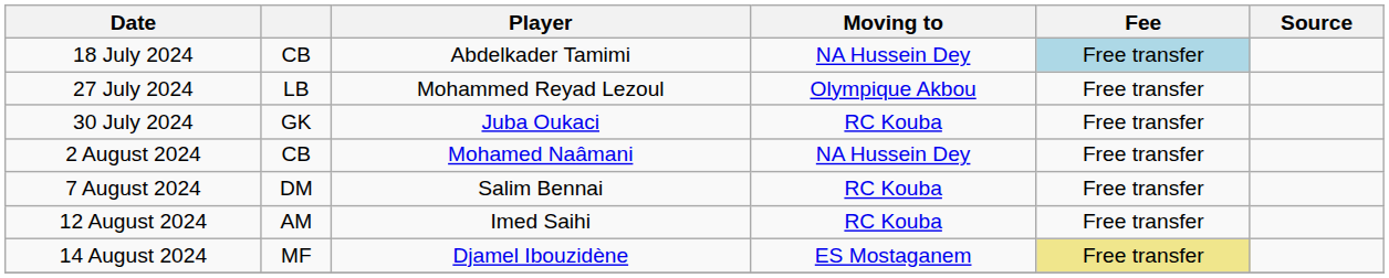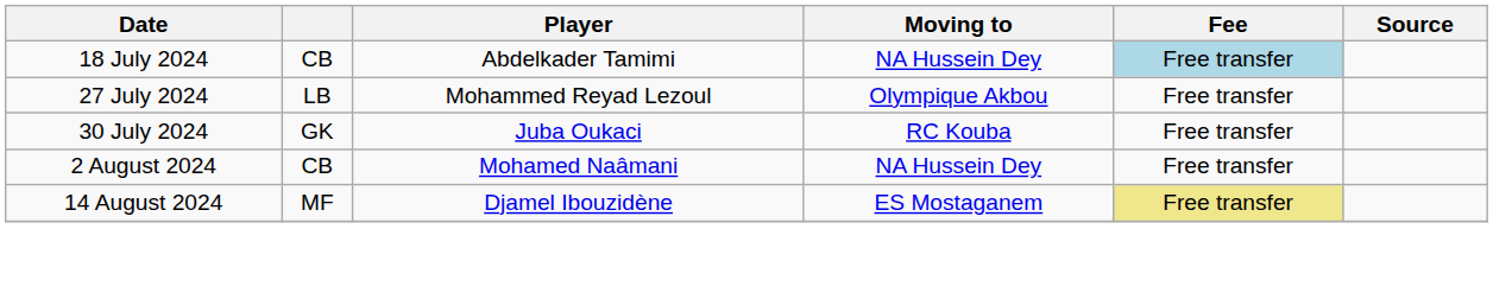- row: 7 August 2024 | DM | Salim Bennai | RC Kouba | Free transfer
- row: 12 August 2024 | AM | Imed Saihi | RC Kouba | Free transfer
